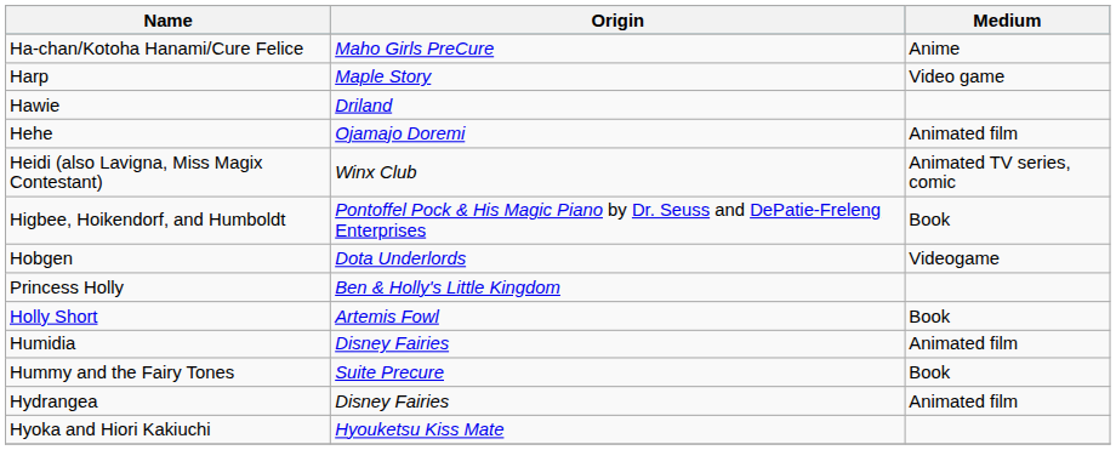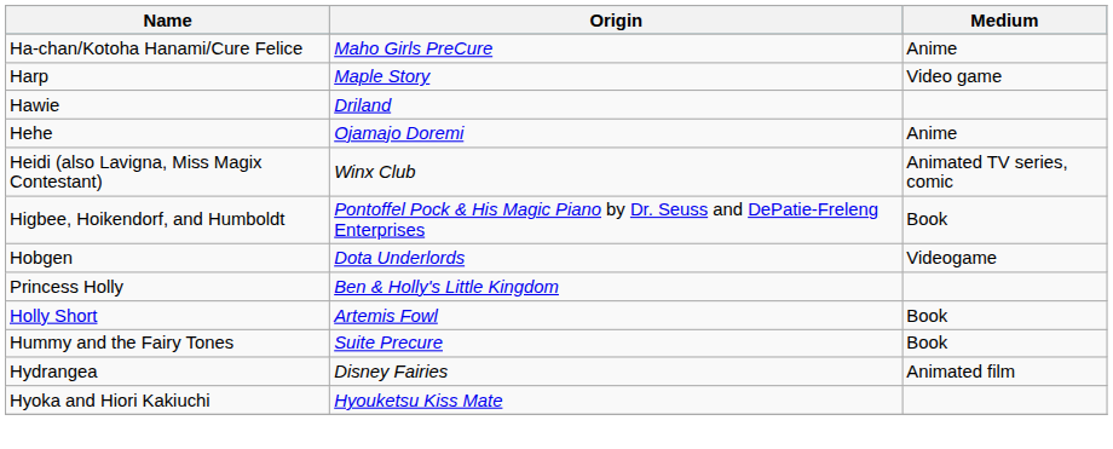Hehe | Medium: Animated film -> Anime
- row: Humidia | Disney Fairies | Animated film
